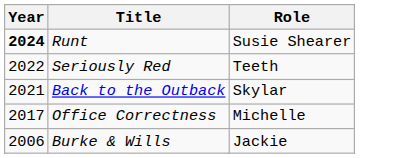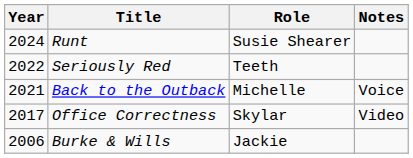+ column: Notes | Voice | Video
Runt | Year: bold -> normal
Back to the Outback | Role: Skylar -> Michelle
Office Correctness | Role: Michelle -> Skylar
